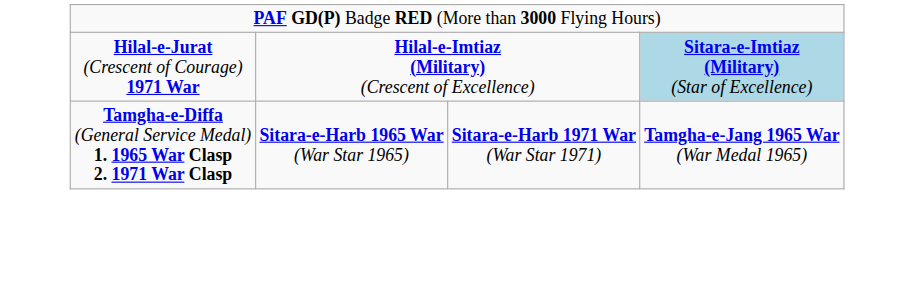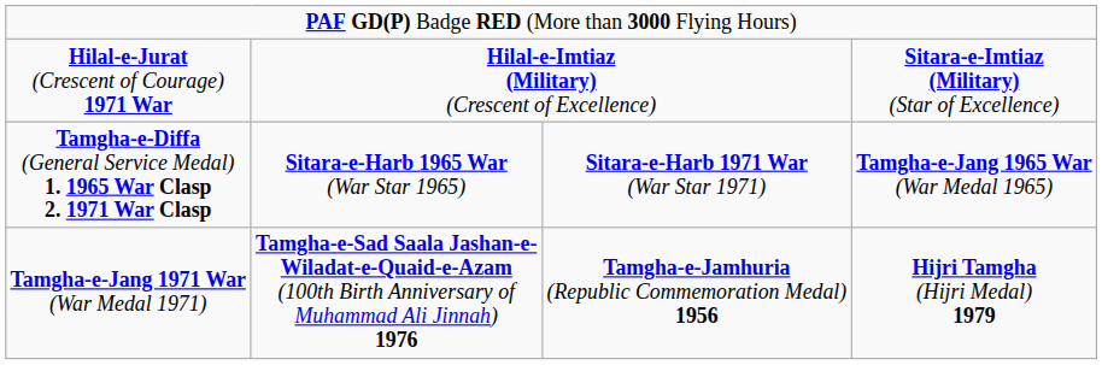Hilal-e-Jurat (Crescent of Courage) 1971 War | column 4: lightblue background -> no background
+ row: Tamgha-e-Jang 1971 War (War Medal 1971) | Tamgha-e-Sad Saala Jashan-e- Wiladat-e-Quaid-e-Azam (100th Birth Anniversary of Muhammad Ali Jinnah) 1976 | Tamgha-e-Jamhuria (Republic Commemoration Medal) 1956 | Hijri Tamgha (Hijri Medal) 1979
